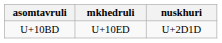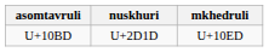columns swapped: nuskhuri <-> mkhedruli
